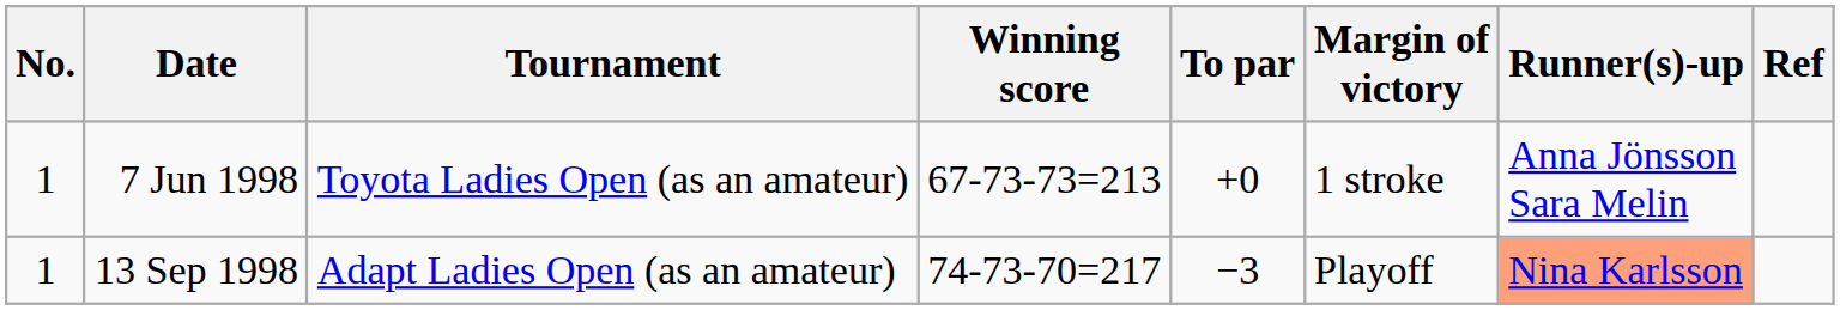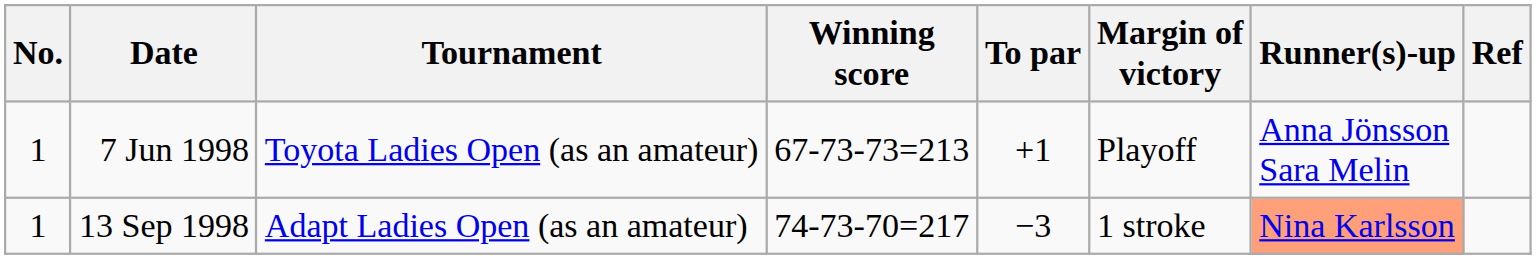7 Jun 1998 | To par: +0 -> +1
7 Jun 1998 | Margin of victory: 1 stroke -> Playoff
13 Sep 1998 | Margin of victory: Playoff -> 1 stroke
